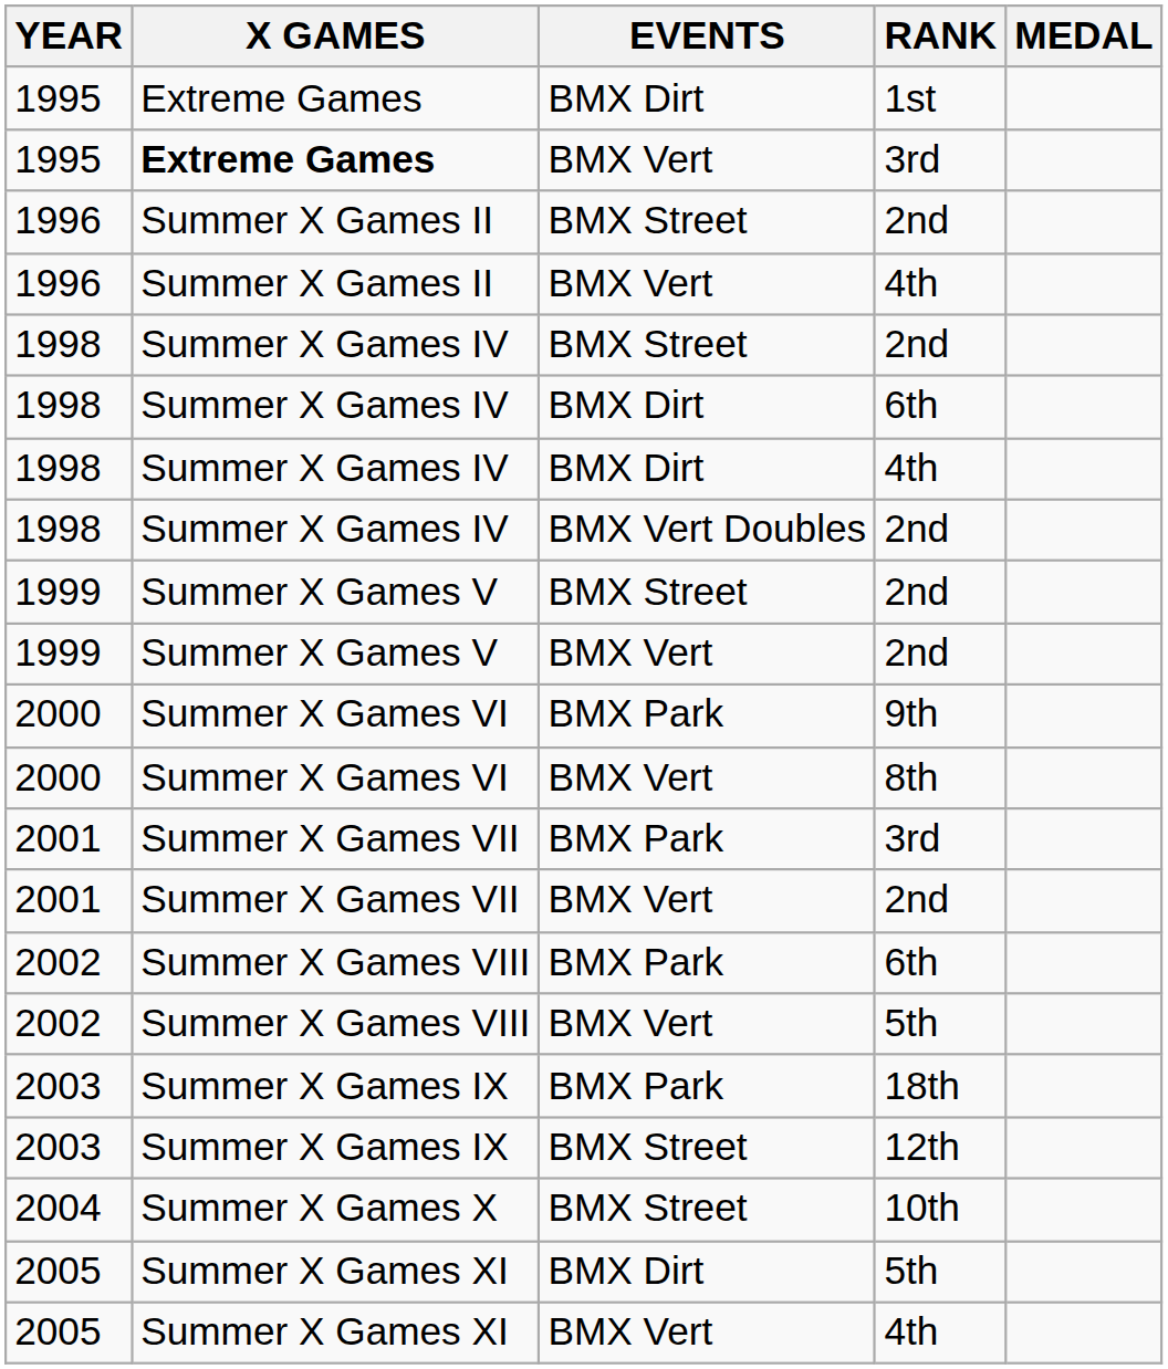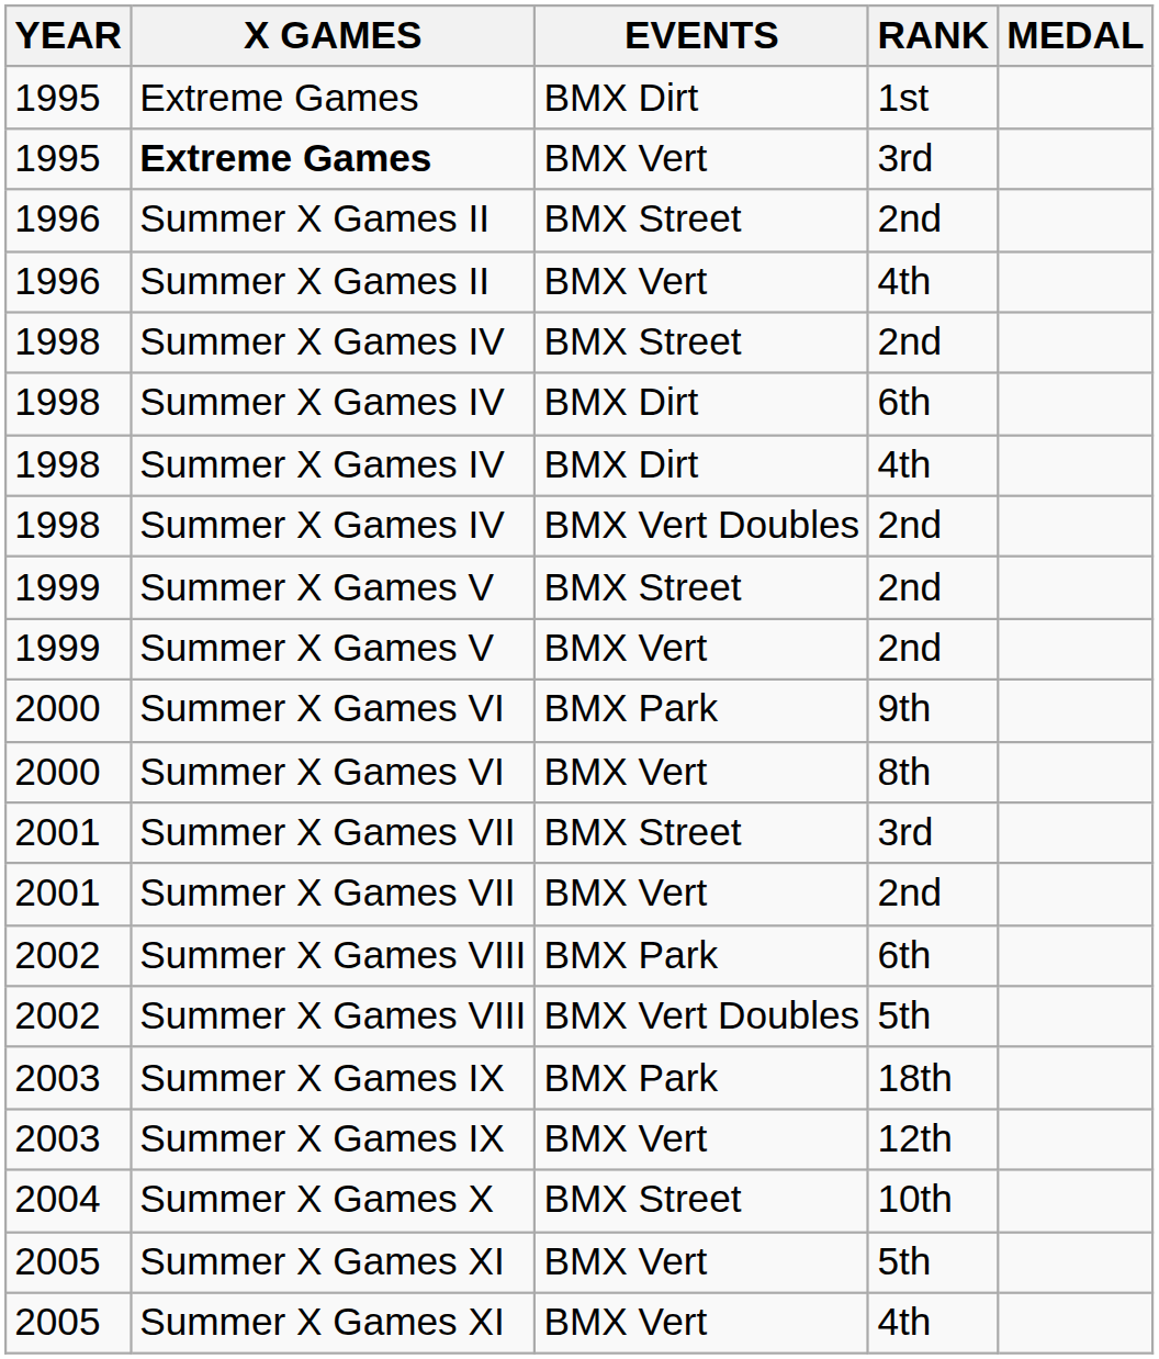2001 / 3rd | EVENTS: BMX Park -> BMX Street
2002 / 5th | EVENTS: BMX Vert -> BMX Vert Doubles
12th | EVENTS: BMX Street -> BMX Vert
2005 / 5th | EVENTS: BMX Dirt -> BMX Vert
